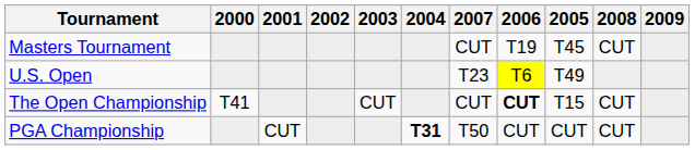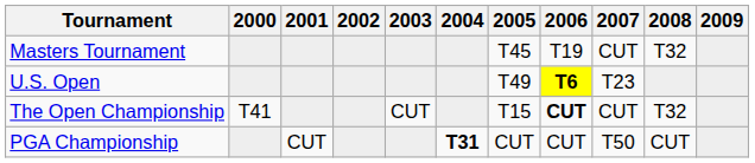columns swapped: 2005 <-> 2007
Masters Tournament | 2008: CUT -> T32
U.S. Open | 2006: normal -> bold
The Open Championship | 2008: CUT -> T32
